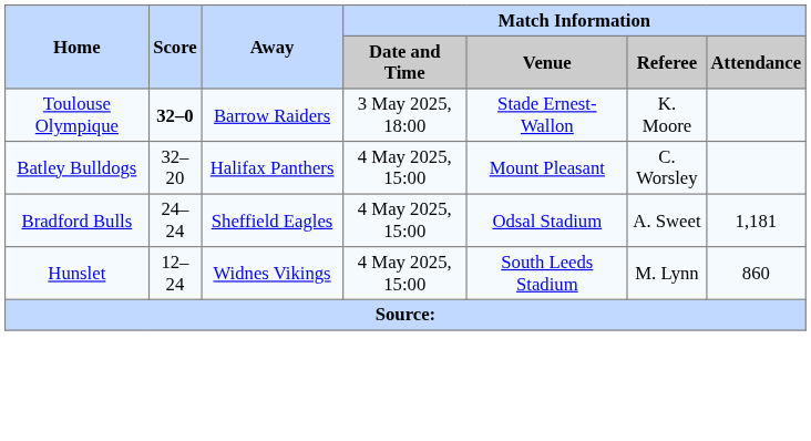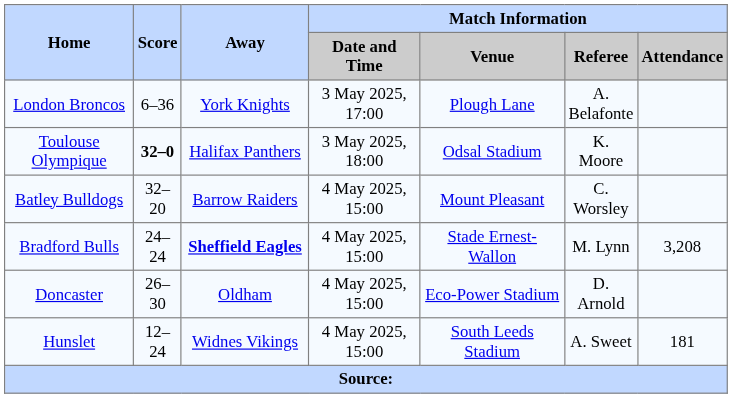+ row: London Broncos | 6–36 | York Knights | 3 May 2025, 17:00 | Plough Lane | A. Belafonte
Toulouse Olympique | Away: Barrow Raiders -> Halifax Panthers
Toulouse Olympique | Match Information / Venue: Stade Ernest-Wallon -> Odsal Stadium
Batley Bulldogs | Away: Halifax Panthers -> Barrow Raiders
Bradford Bulls | Away: normal -> bold
Bradford Bulls | Match Information / Venue: Odsal Stadium -> Stade Ernest-Wallon
Bradford Bulls | Match Information / Referee: A. Sweet -> M. Lynn
Bradford Bulls | Match Information / Attendance: 1,181 -> 3,208
+ row: Doncaster | 26–30 | Oldham | 4 May 2025, 15:00 | Eco-Power Stadium | D. Arnold
Hunslet | Match Information / Referee: M. Lynn -> A. Sweet
Hunslet | Match Information / Attendance: 860 -> 181
